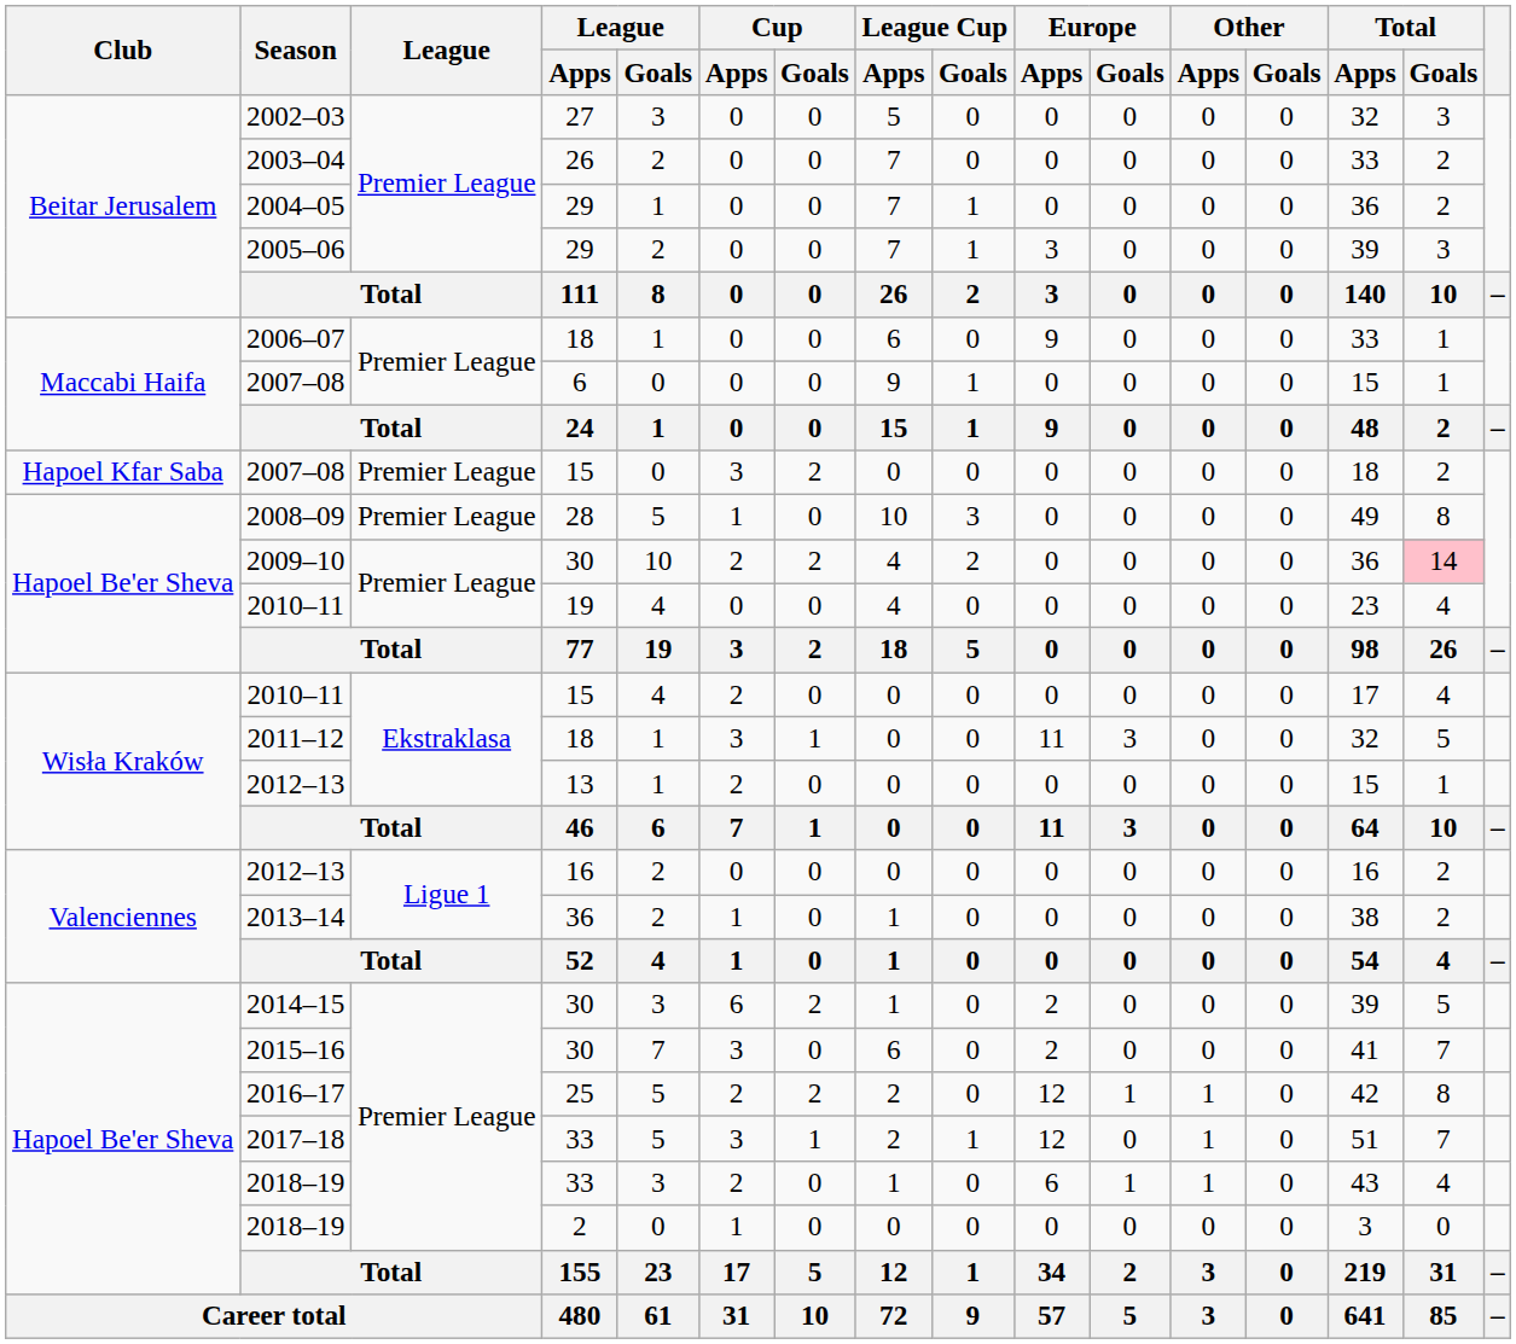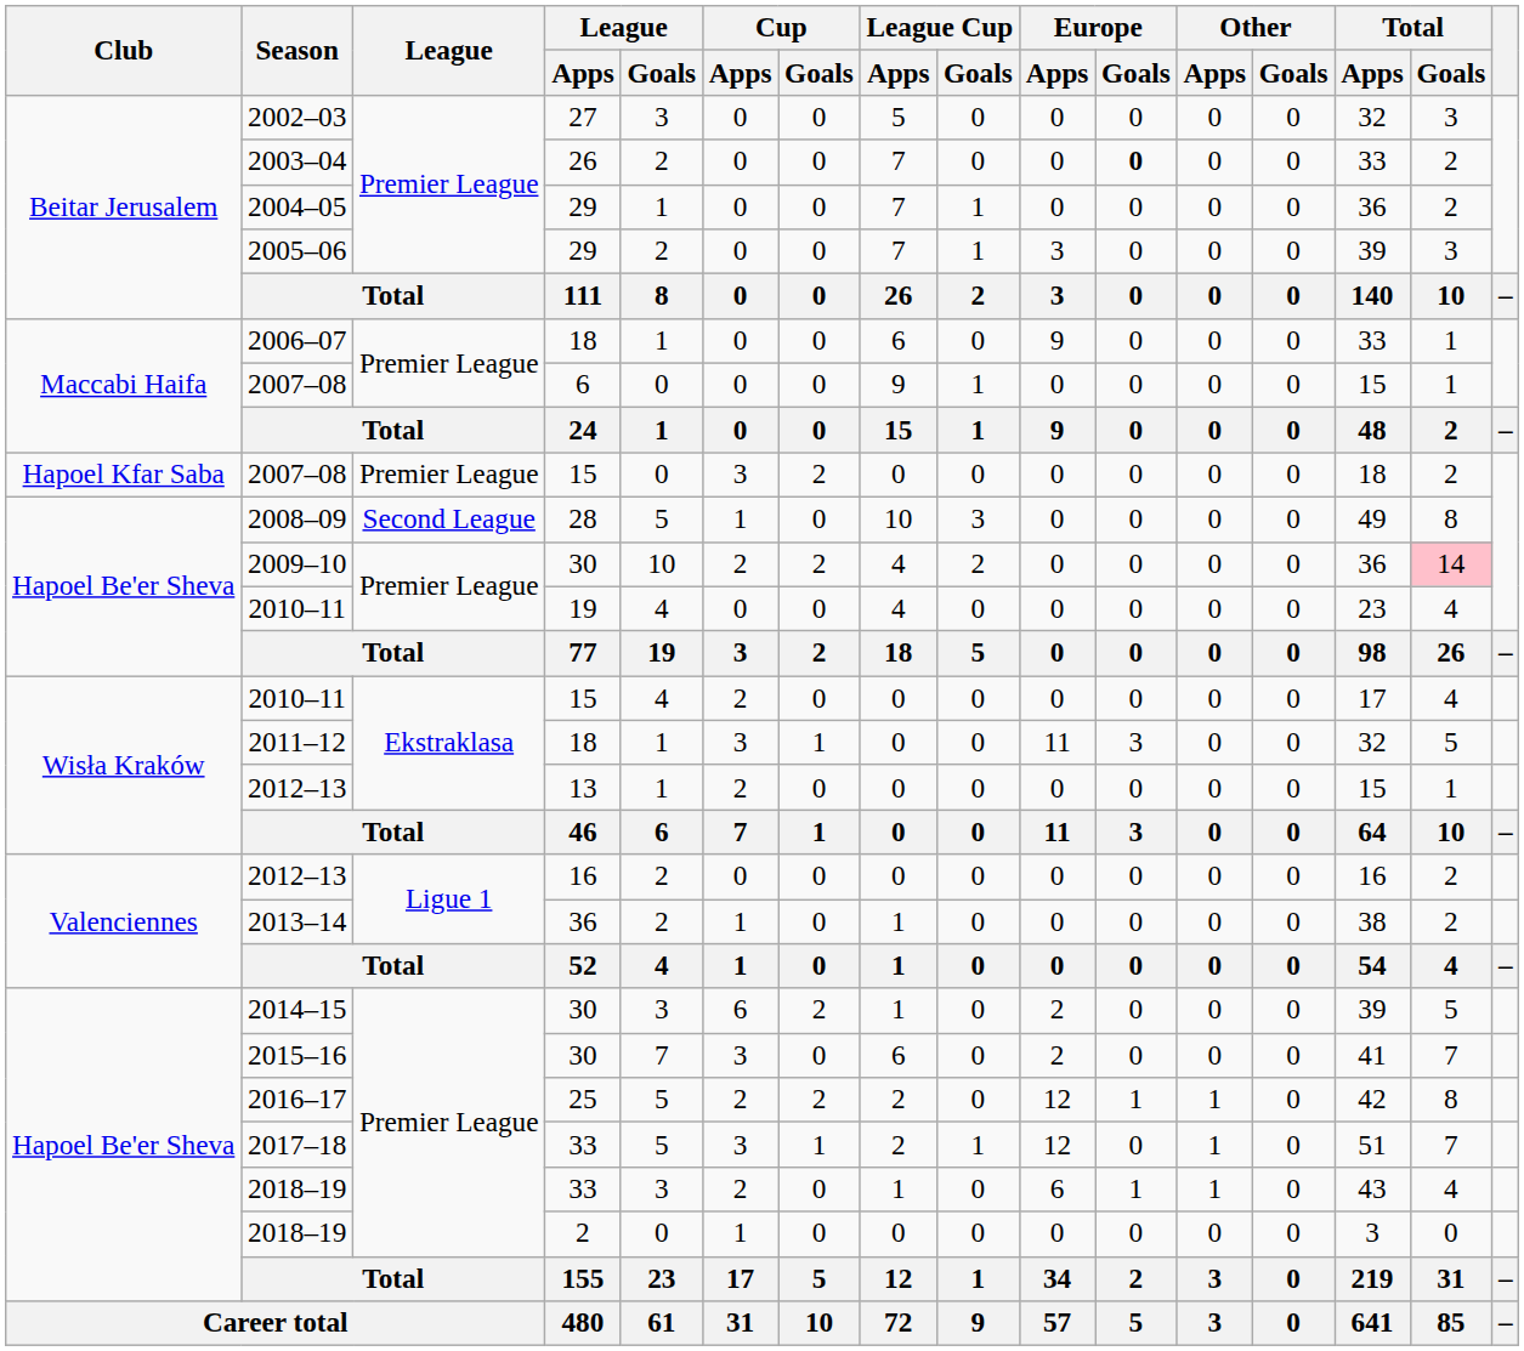2003–04 | Europe / Goals: normal -> bold
2008–09 | League: Premier League -> Second League
